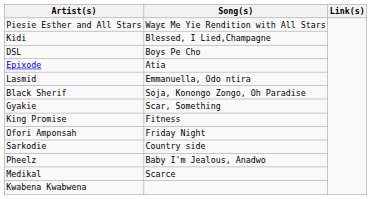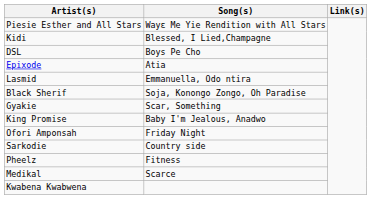King Promise | Song(s): Fitness -> Baby I'm Jealous, Anadwo
Pheelz | Song(s): Baby I'm Jealous, Anadwo -> Fitness
